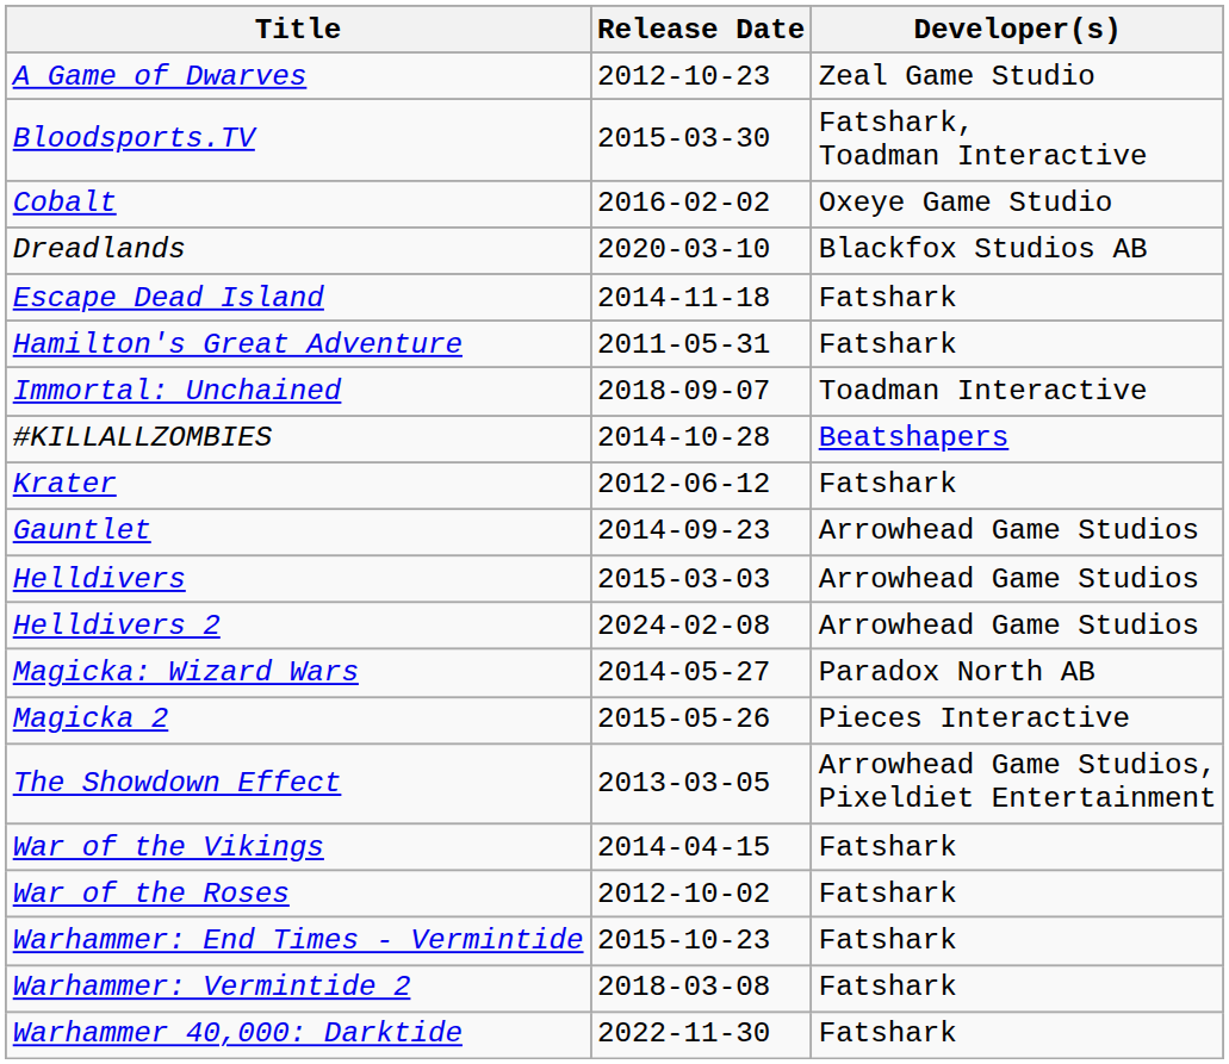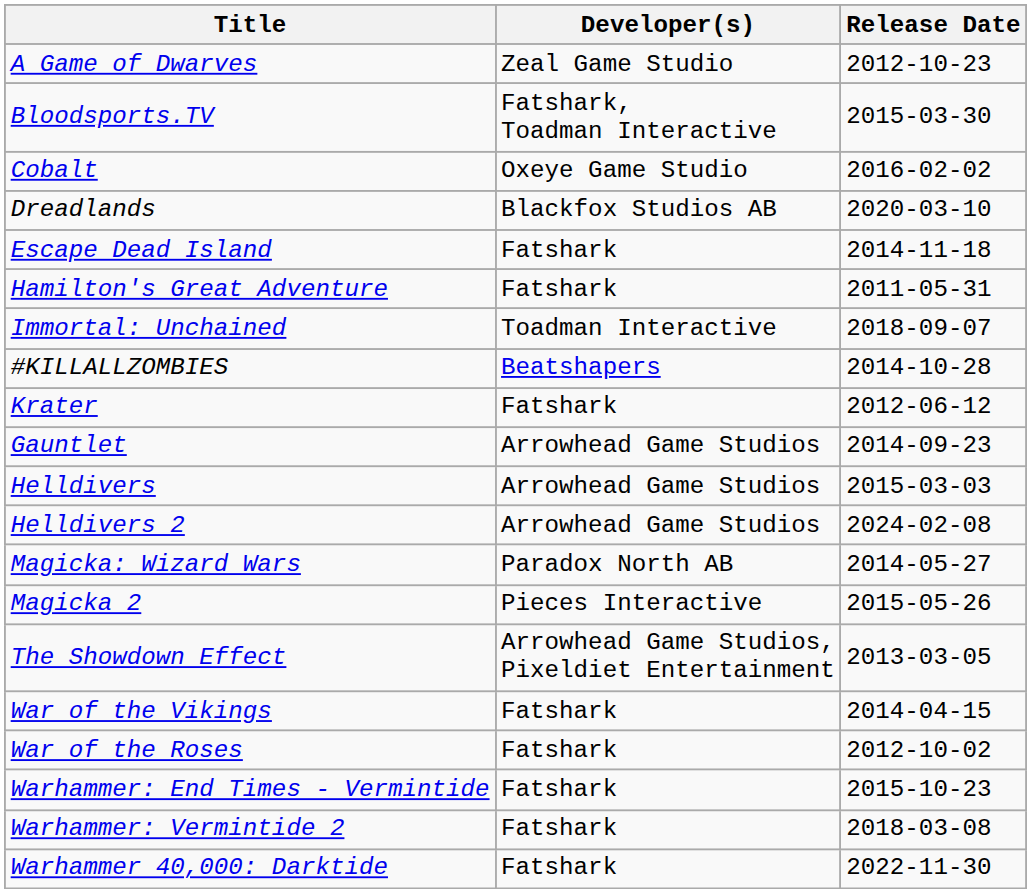columns swapped: Release Date <-> Developer(s)
